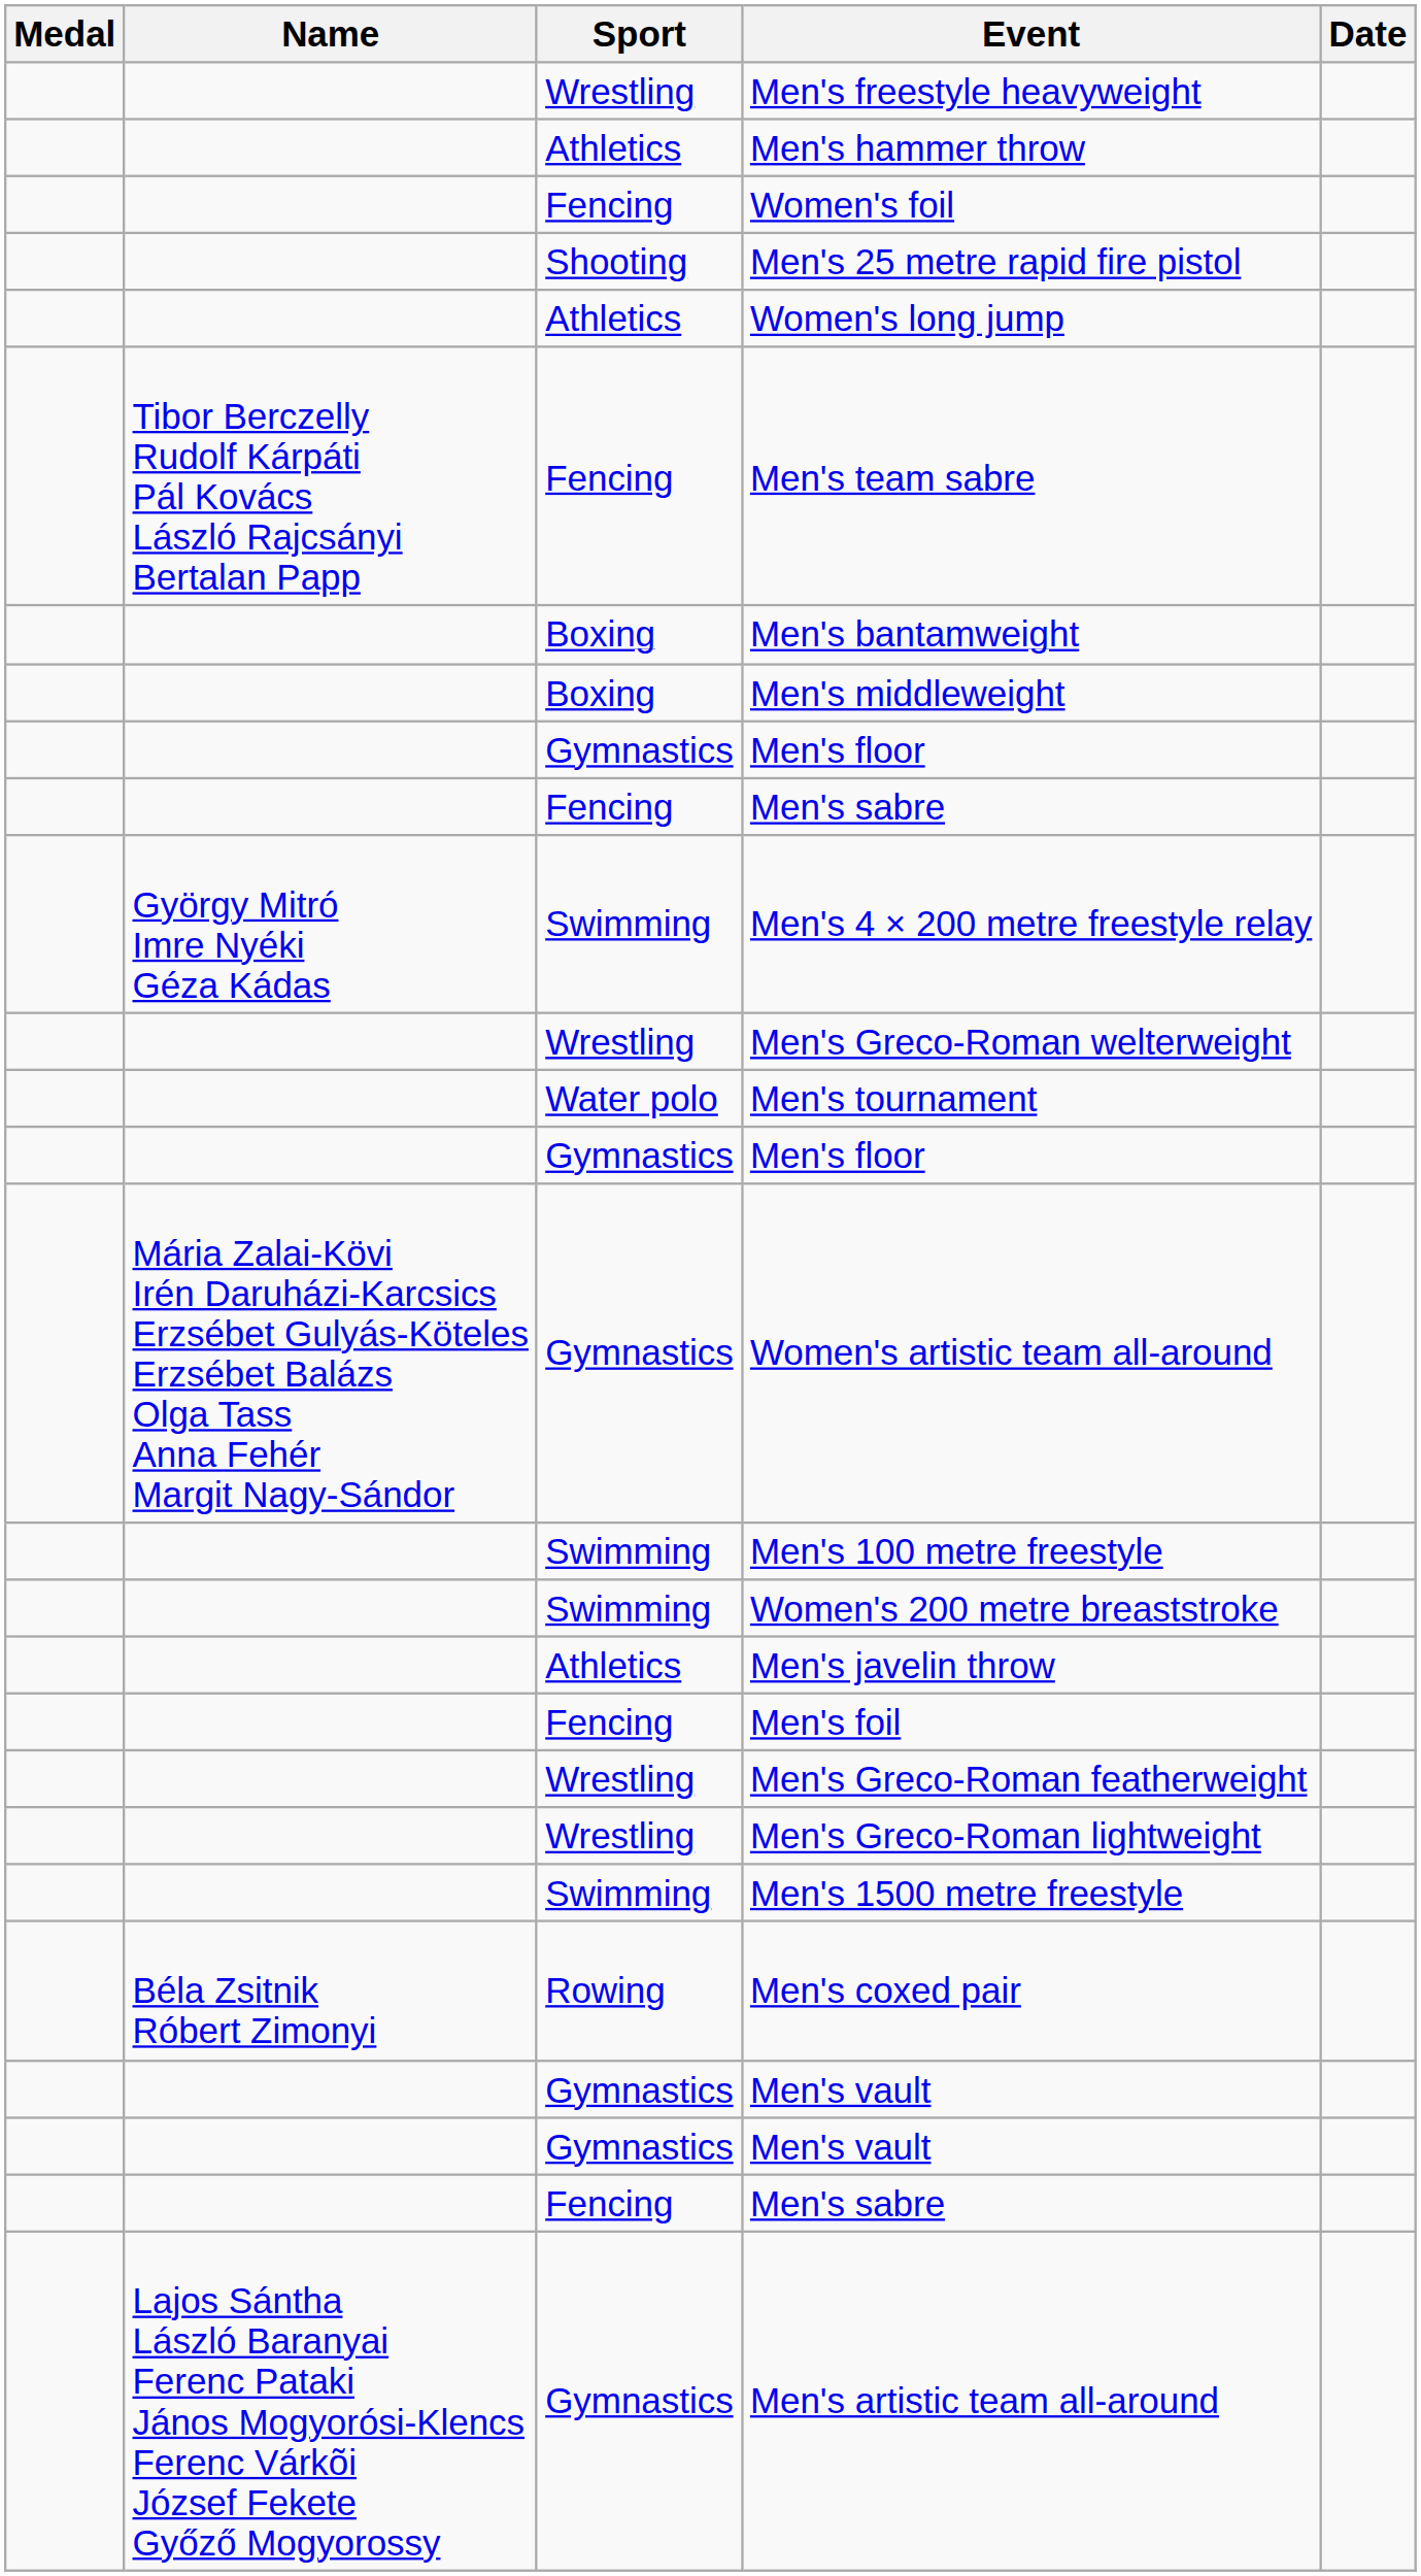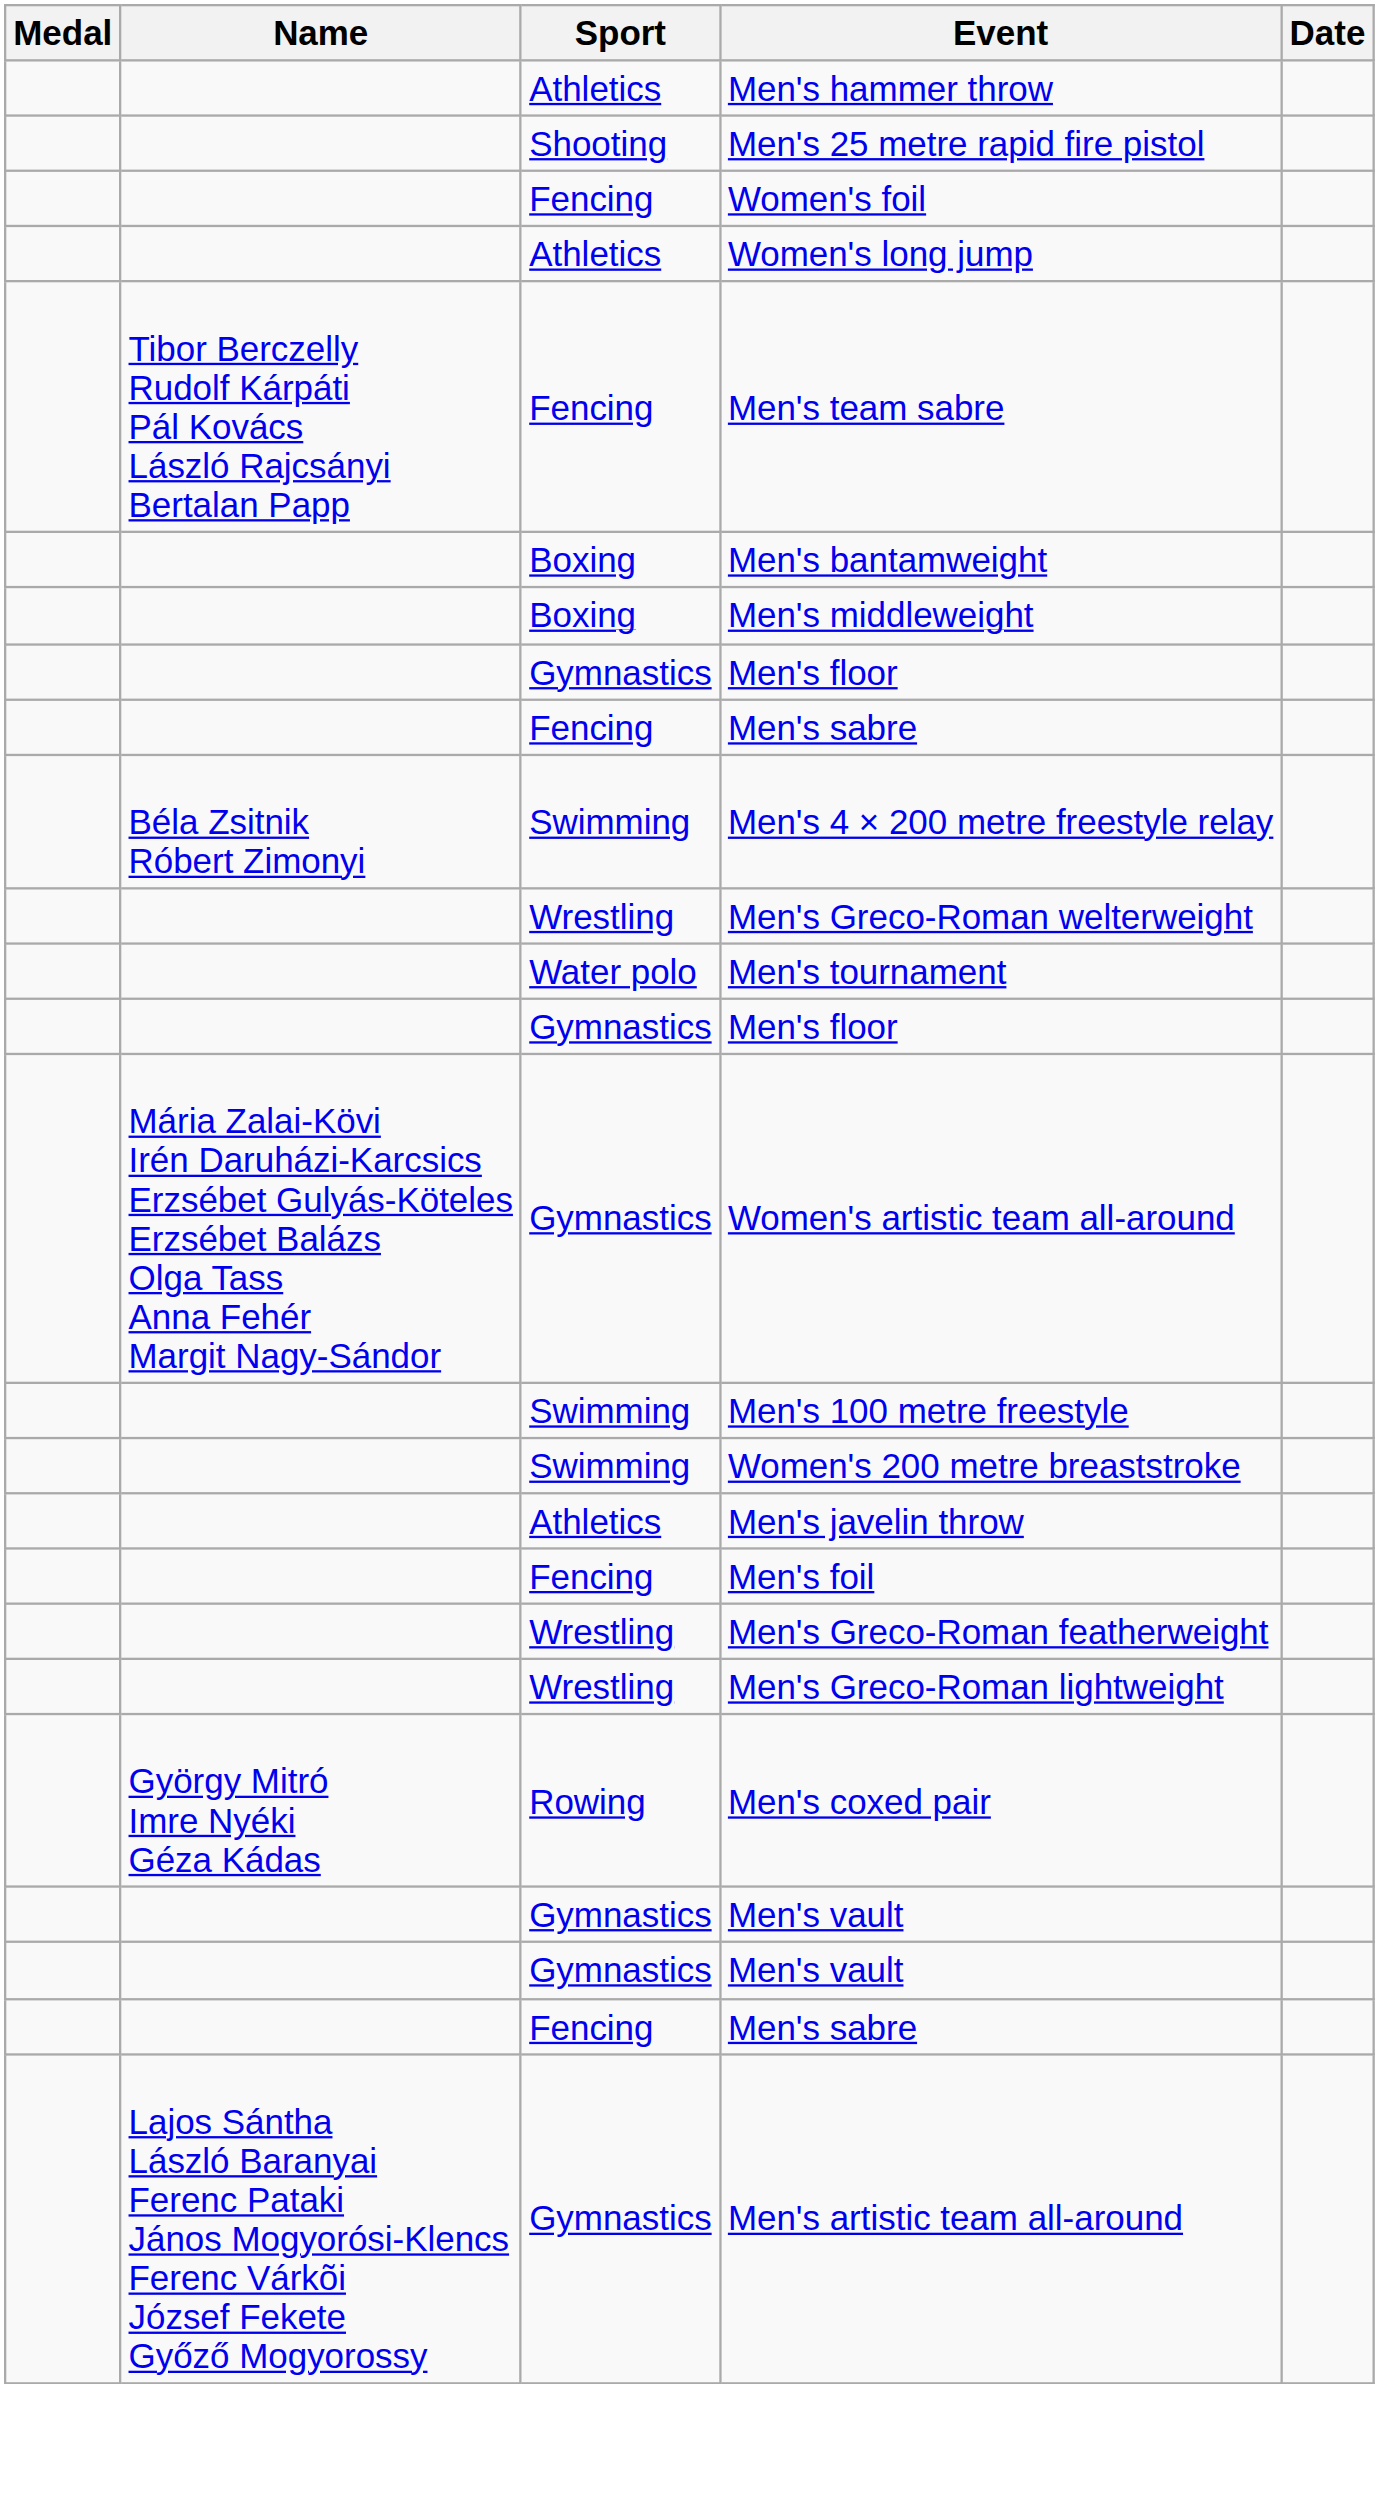- row: Wrestling | Men's freestyle heavyweight
rows swapped: Women's foil <-> Men's 25 metre rapid fire pistol
Men's 4 × 200 metre freestyle relay | Name: György Mitró Imre Nyéki Géza Kádas -> Béla Zsitnik Róbert Zimonyi
- row: Swimming | Men's 1500 metre freestyle
Men's coxed pair | Name: Béla Zsitnik Róbert Zimonyi -> György Mitró Imre Nyéki Géza Kádas
